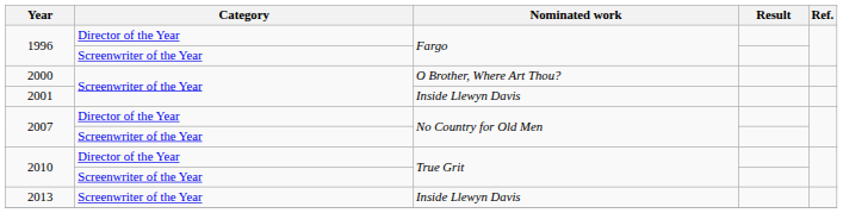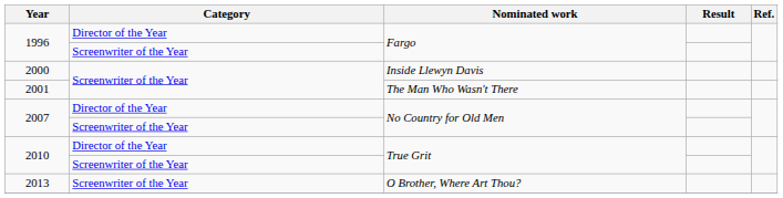2000 | Nominated work: O Brother, Where Art Thou? -> Inside Llewyn Davis
2001 | Nominated work: Inside Llewyn Davis -> The Man Who Wasn't There
2013 | Nominated work: Inside Llewyn Davis -> O Brother, Where Art Thou?
